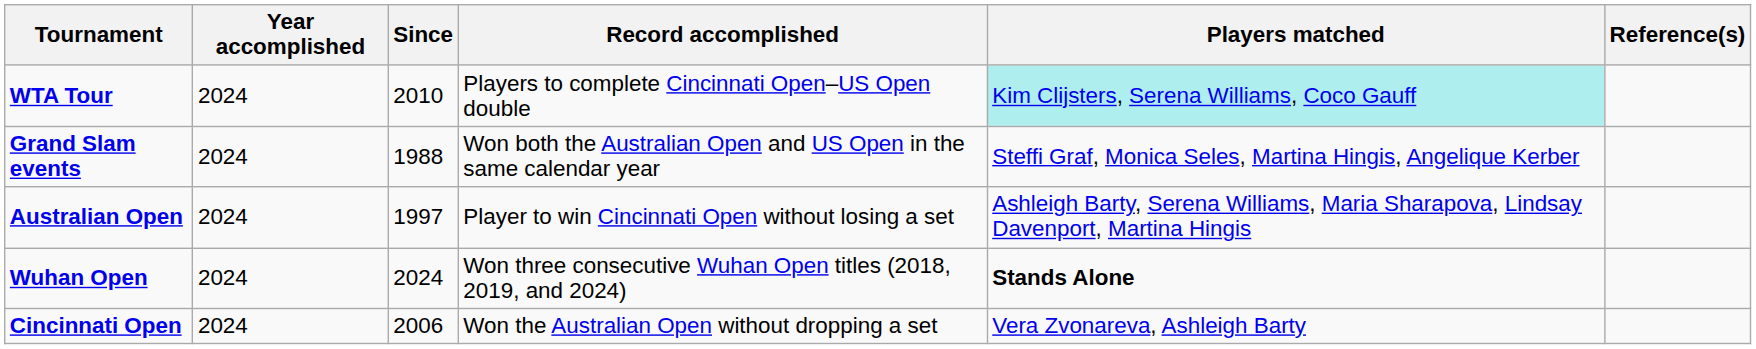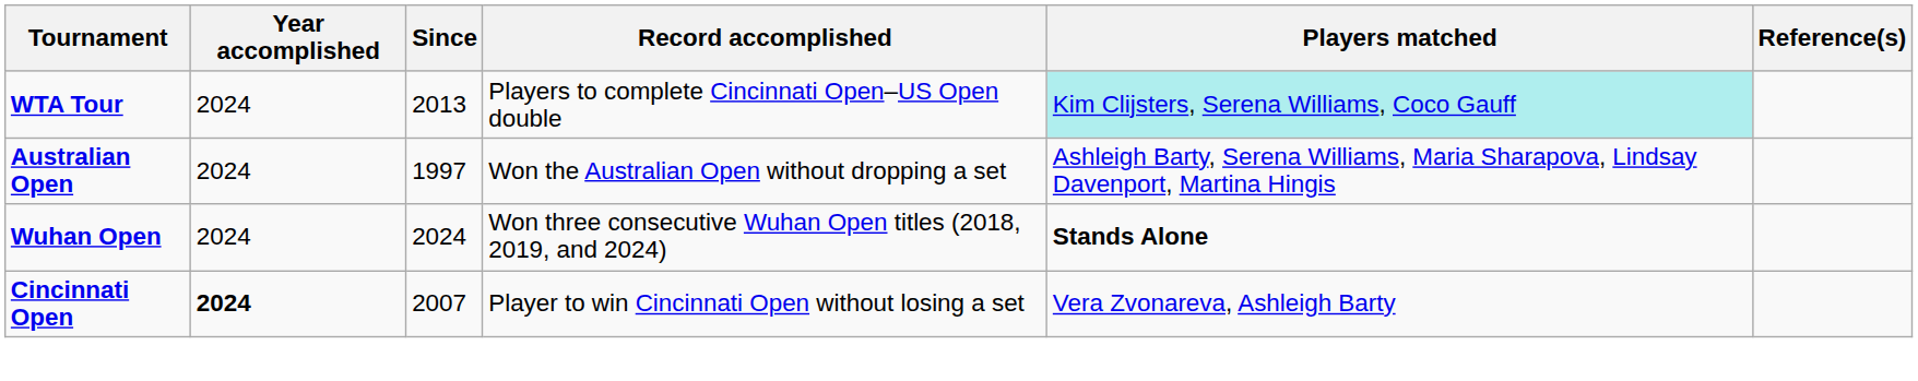WTA Tour | Since: 2010 -> 2013
- row: Grand Slam events | 2024 | 1988 | Won both the Australian Open and US Open in the same calendar year | Steffi Graf, Monica Seles, Martina Hingis, Angelique Kerber
Australian Open | Record accomplished: Player to win Cincinnati Open without losing a set -> Won the Australian Open without dropping a set
Cincinnati Open | Year accomplished: normal -> bold
Cincinnati Open | Since: 2006 -> 2007
Cincinnati Open | Record accomplished: Won the Australian Open without dropping a set -> Player to win Cincinnati Open without losing a set
